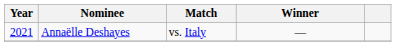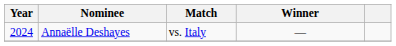Annaëlle Deshayes | Year: 2021 -> 2024
